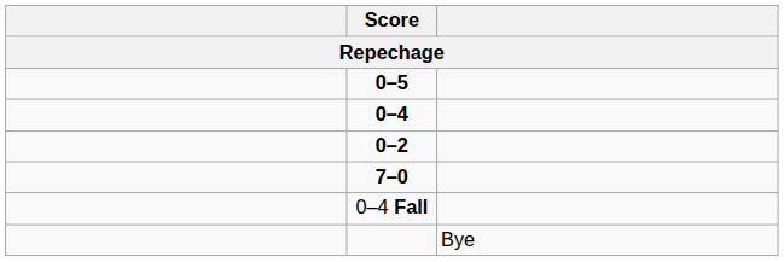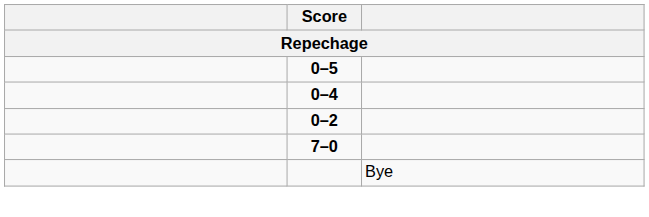- row: 0–4 Fall
